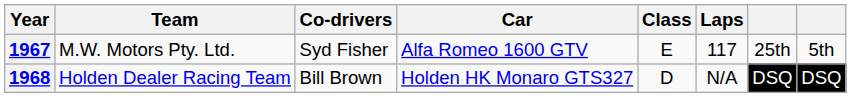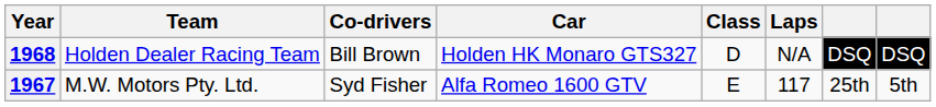rows swapped: 1967 <-> 1968
